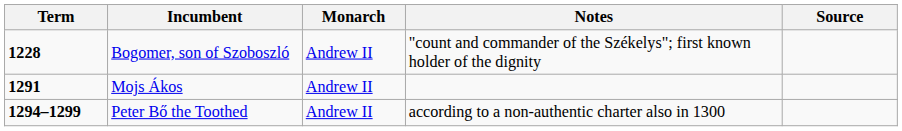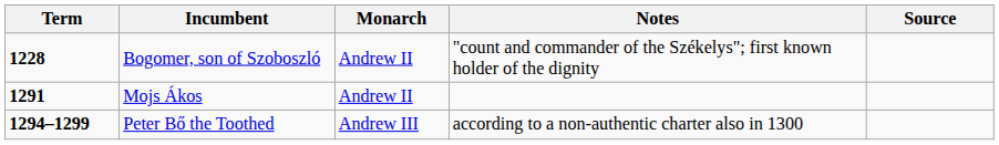Peter Bő the Toothed | Monarch: Andrew II -> Andrew III
